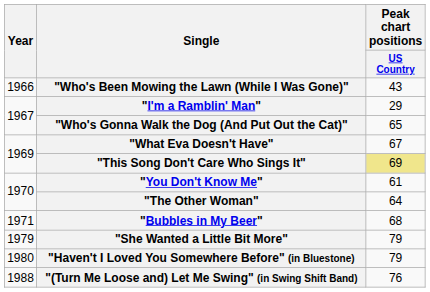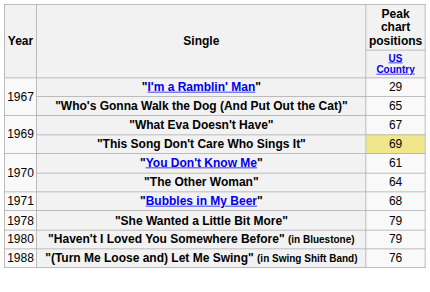- row: 1966 | "Who's Been Mowing the Lawn (While I Was Gone)" | 43
"She Wanted a Little Bit More" | Year: 1979 -> 1978
